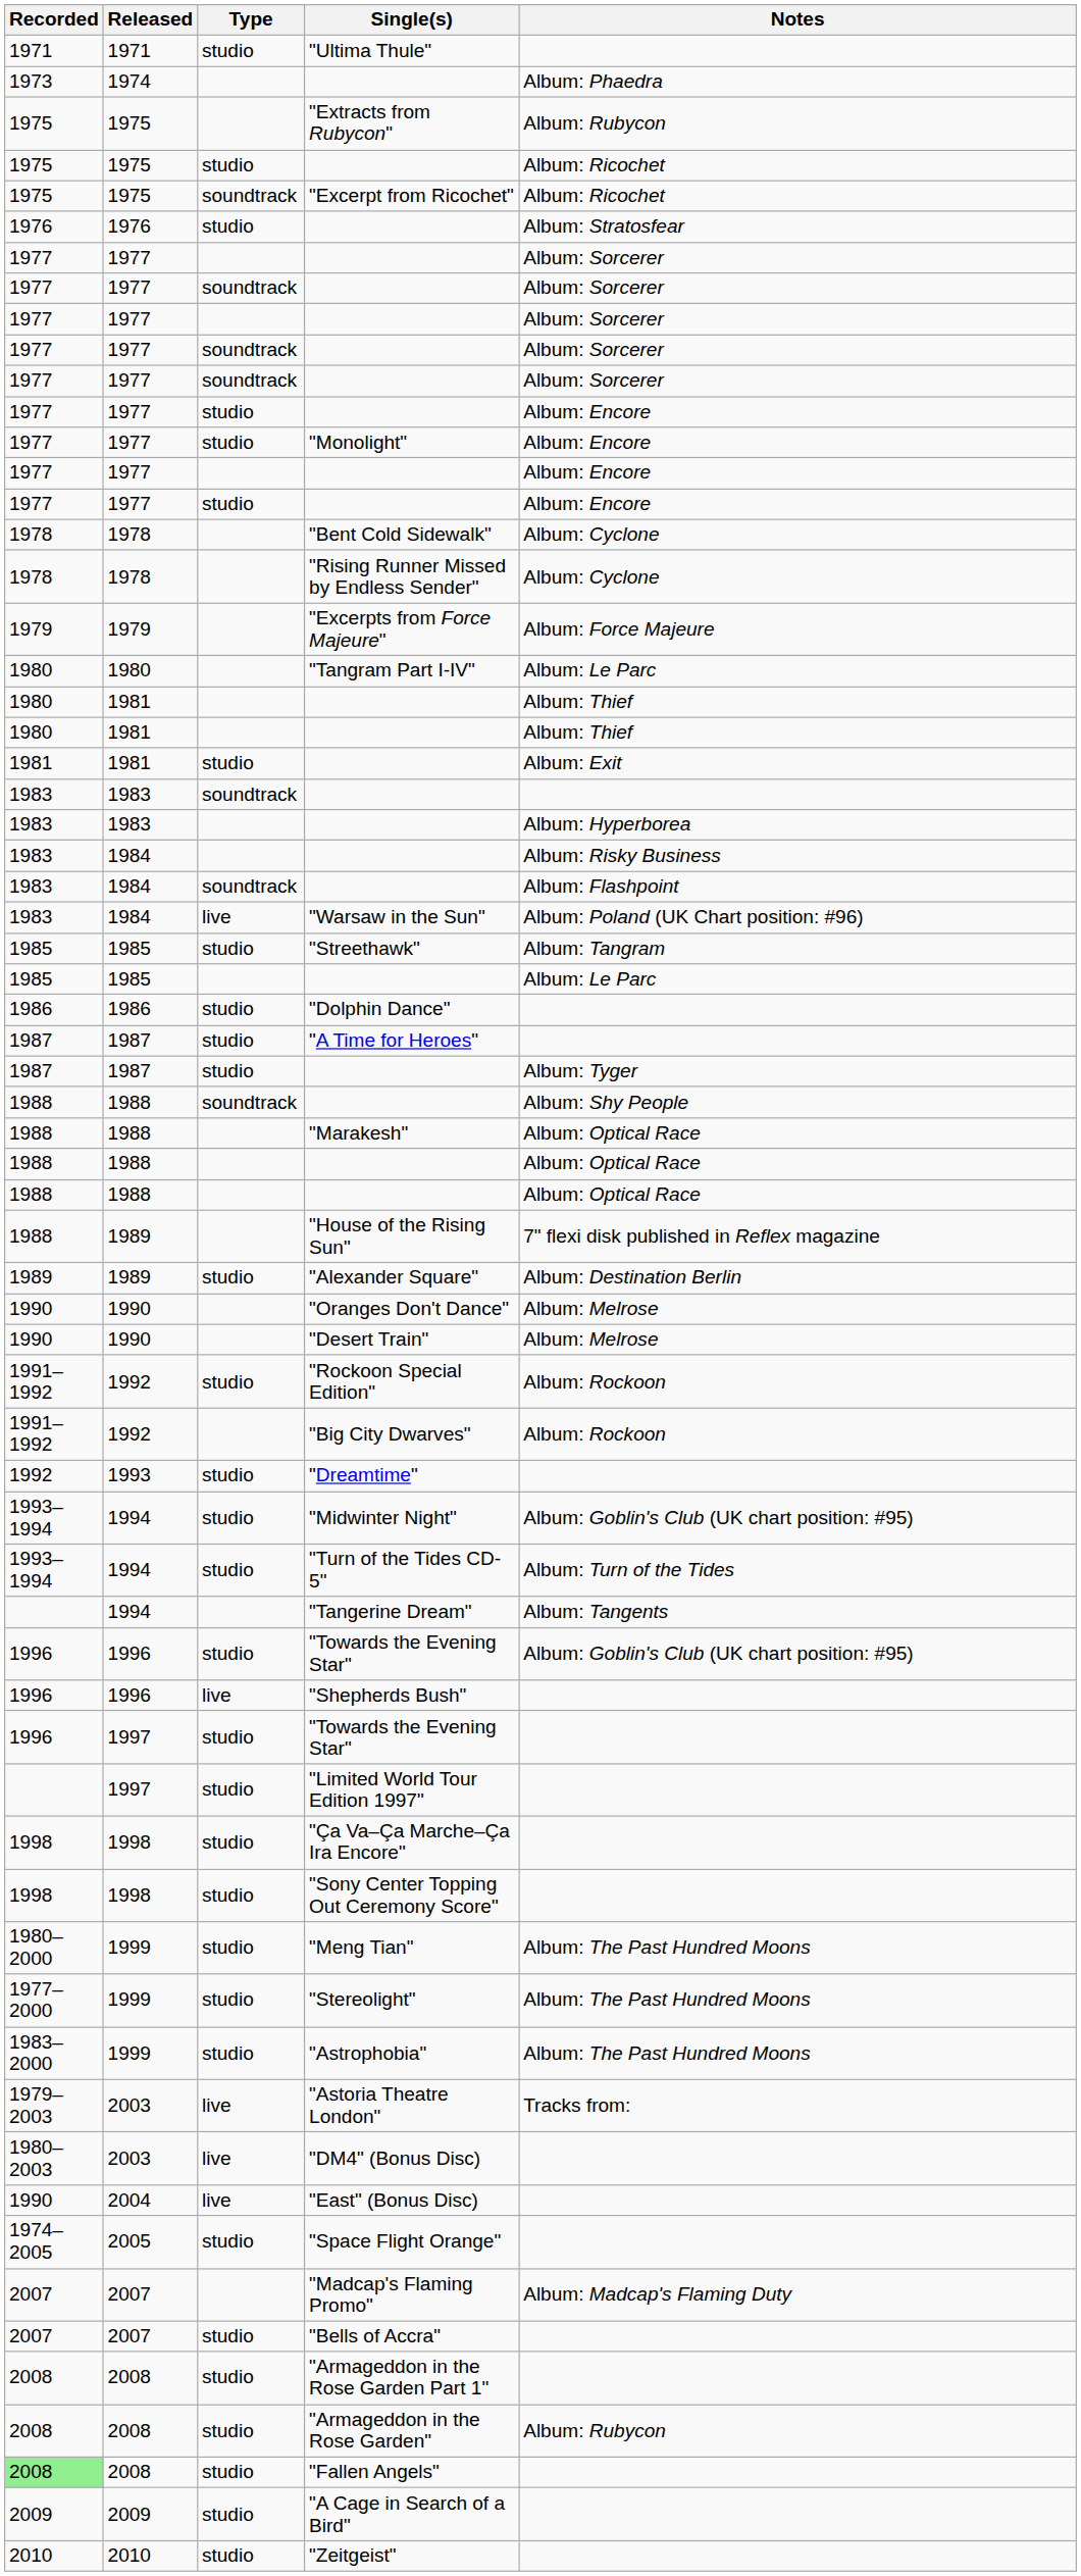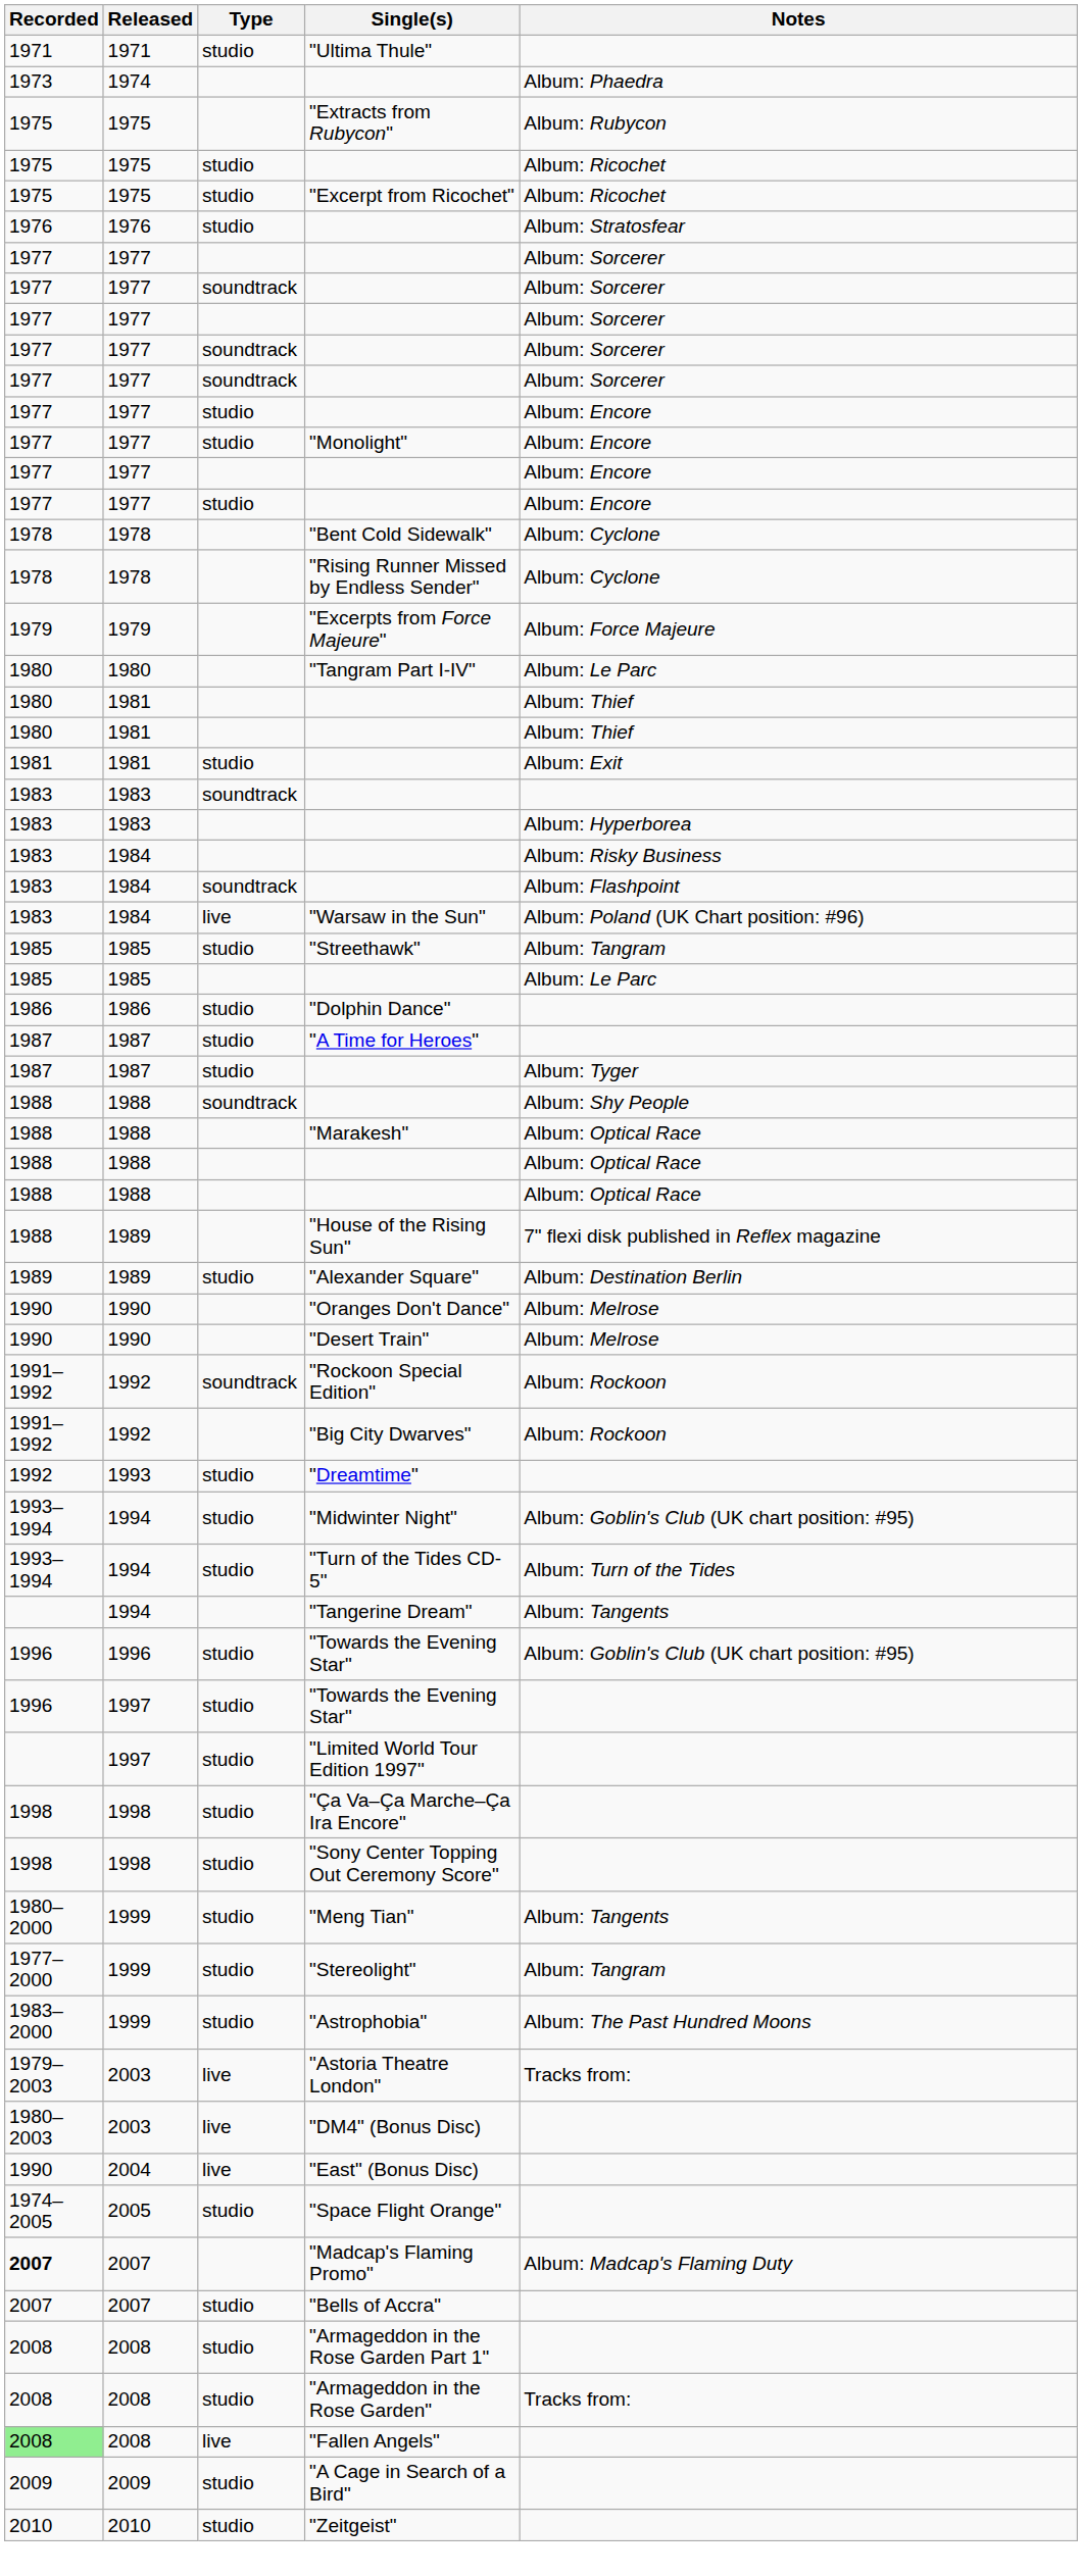"Excerpt from Ricochet" | Type: soundtrack -> studio
"Rockoon Special Edition" | Type: studio -> soundtrack
- row: 1996 | 1996 | live | "Shepherds Bush"
"Meng Tian" | Notes: Album: The Past Hundred Moons -> Album: Tangents
"Stereolight" | Notes: Album: The Past Hundred Moons -> Album: Tangram
"Madcap's Flaming Promo" | Recorded: normal -> bold
"Armageddon in the Rose Garden" | Notes: Album: Rubycon -> Tracks from:
"Fallen Angels" | Type: studio -> live
